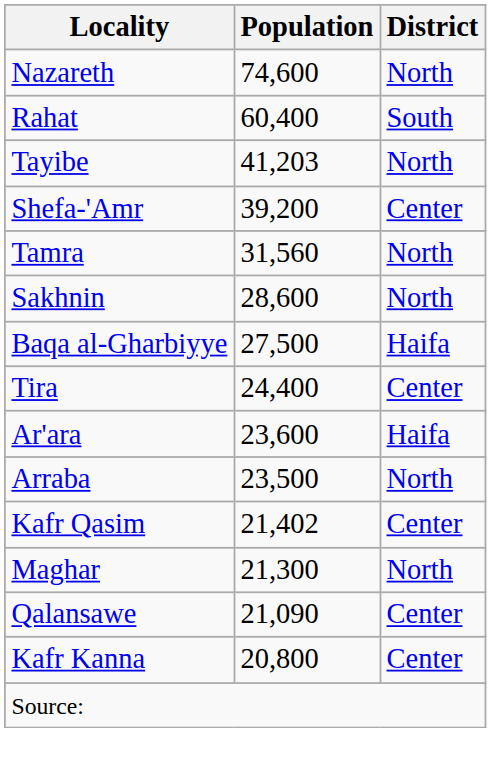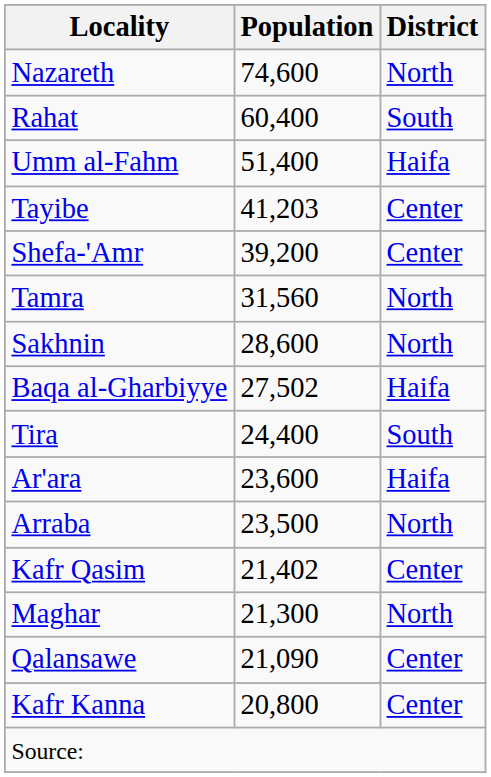+ row: Umm al-Fahm | 51,400 | Haifa
Tayibe | District: North -> Center
Baqa al-Gharbiyye | Population: 27,500 -> 27,502
Tira | District: Center -> South
